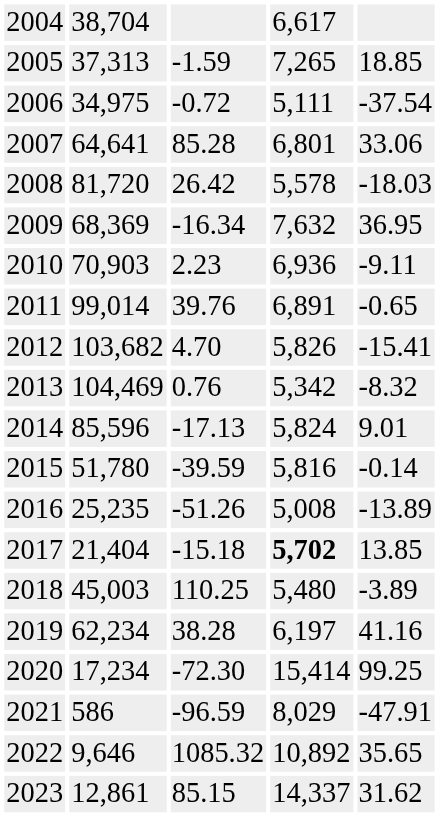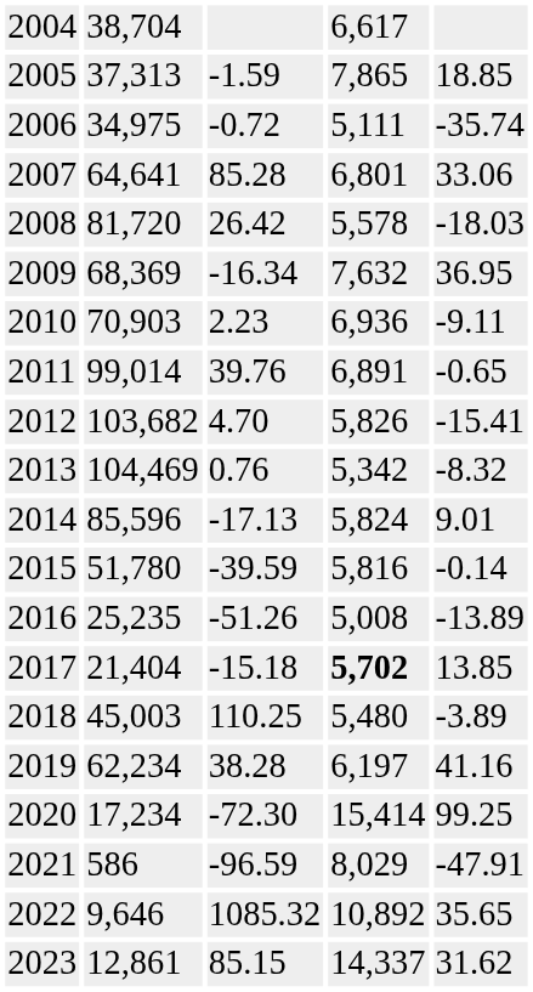2005 | column 4: 7,265 -> 7,865
2006 | column 5: -37.54 -> -35.74
